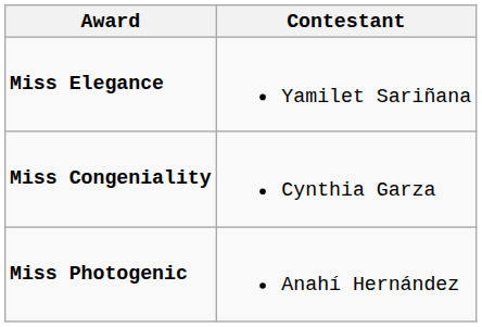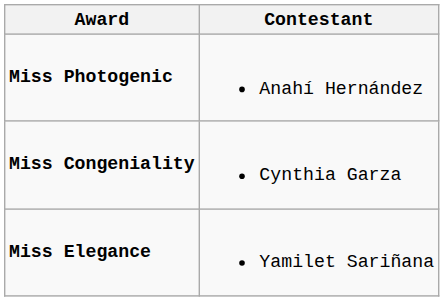rows swapped: Miss Photogenic <-> Miss Elegance
